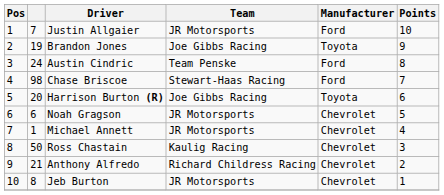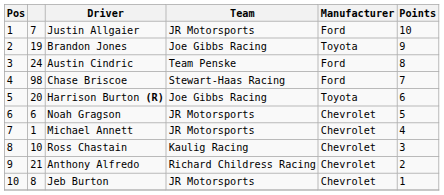Ross Chastain | column 2: 50 -> 10
